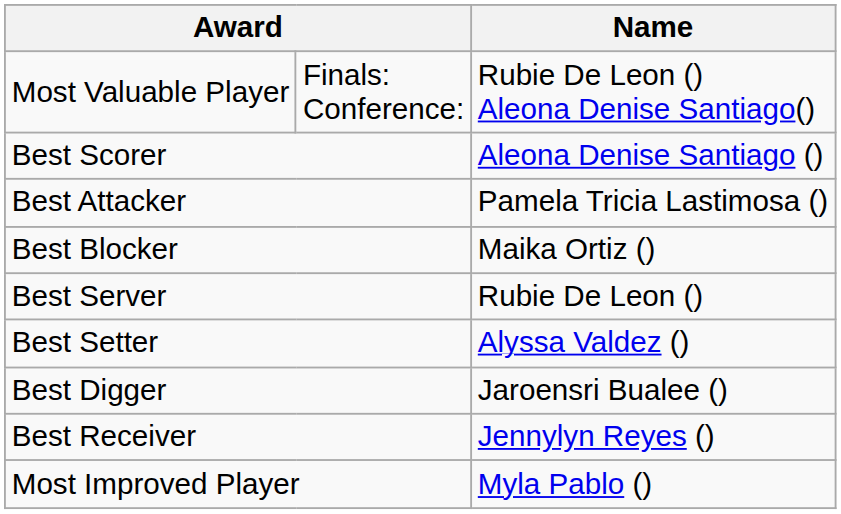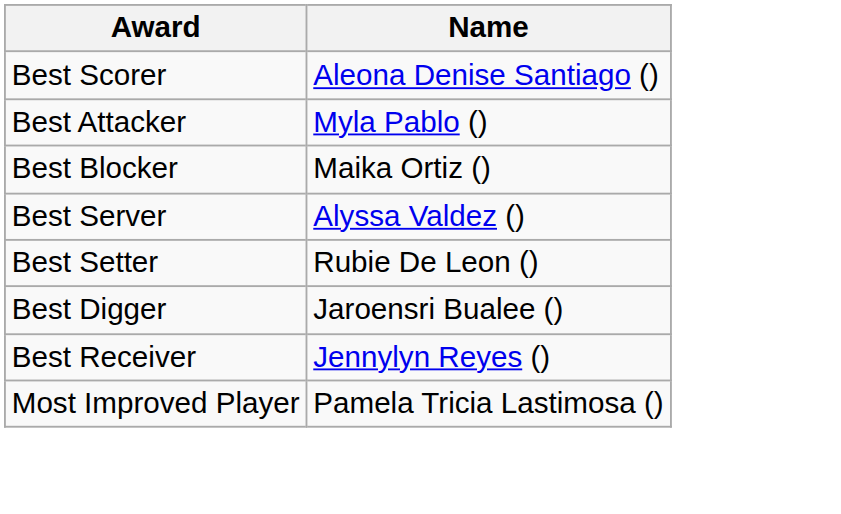- row: Most Valuable Player | Finals: Conference: | Rubie De Leon () Aleona Denise Santiago()
Best Attacker | Name: Pamela Tricia Lastimosa () -> Myla Pablo ()
Best Server | Name: Rubie De Leon () -> Alyssa Valdez ()
Best Setter | Name: Alyssa Valdez () -> Rubie De Leon ()
Most Improved Player | Name: Myla Pablo () -> Pamela Tricia Lastimosa ()
